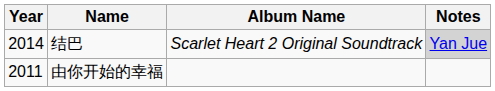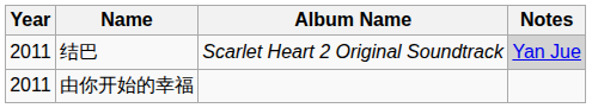结巴 | Year: 2014 -> 2011
